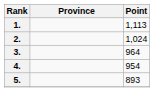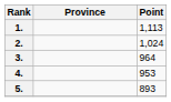4. | Point: 954 -> 953
